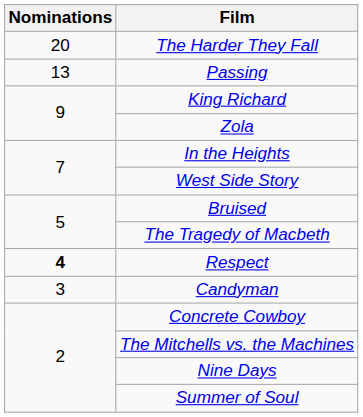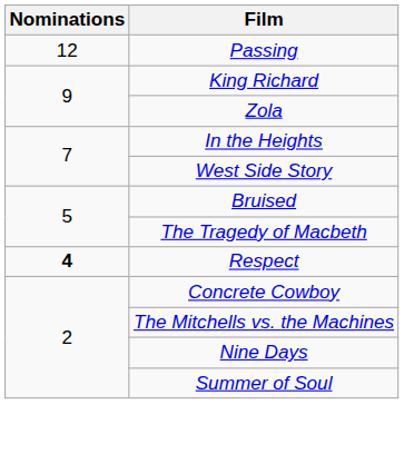- row: 20 | The Harder They Fall
Passing | Nominations: 13 -> 12
- row: 3 | Candyman
